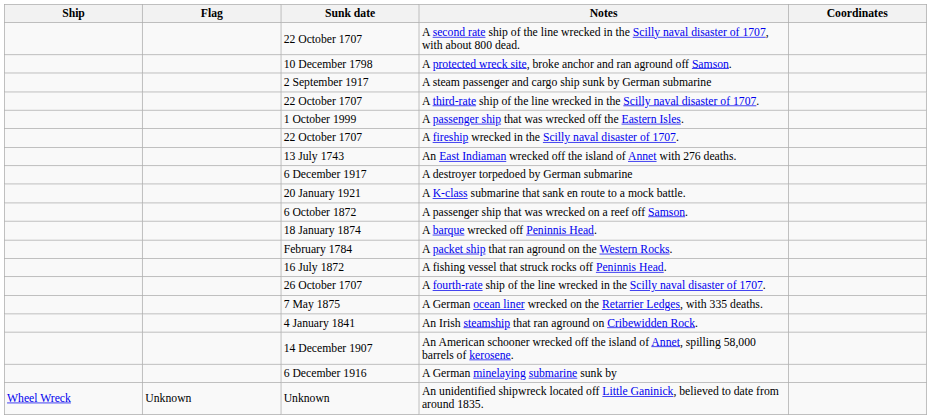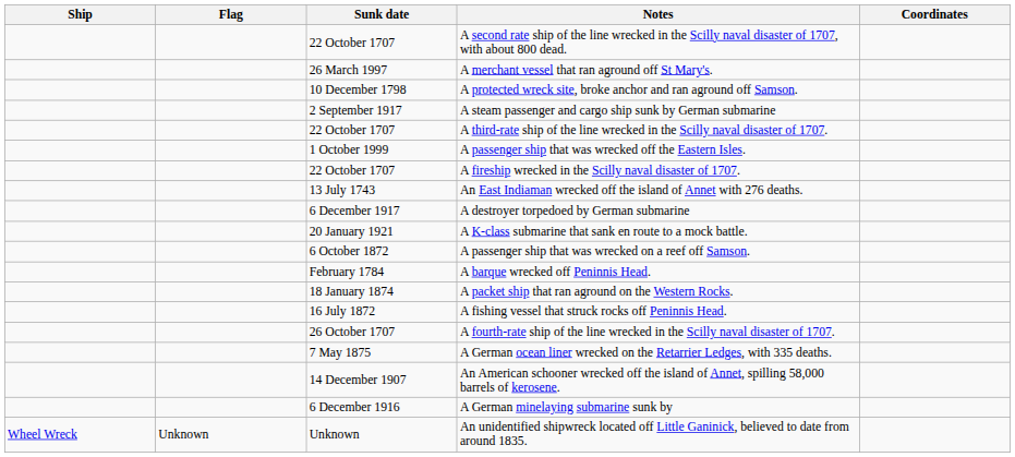+ row: 26 March 1997 | A merchant vessel that ran aground off St Mary's.
A barque wrecked off Peninnis Head. | Sunk date: 18 January 1874 -> February 1784
A packet ship that ran aground on the Western Rocks. | Sunk date: February 1784 -> 18 January 1874
- row: 4 January 1841 | An Irish steamship that ran aground on Cribewidden Rock.
